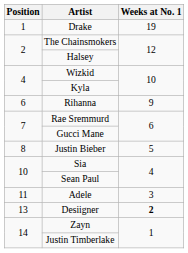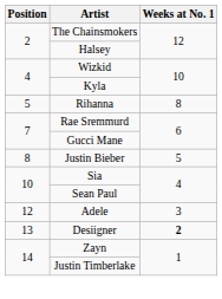- row: 1 | Drake | 19
Rihanna | Position: 6 -> 5
Rihanna | Weeks at No. 1: 9 -> 8
Adele | Position: 11 -> 12
